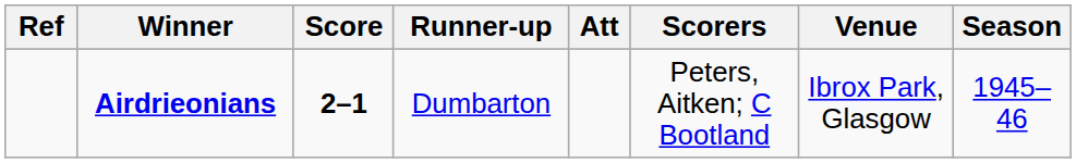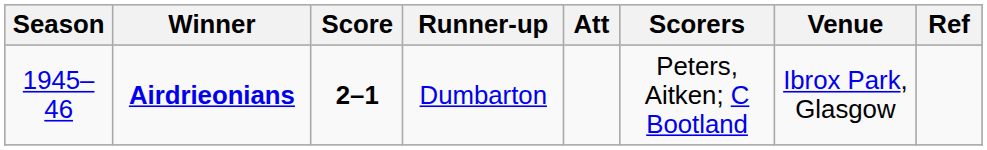columns swapped: Season <-> Ref
